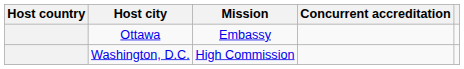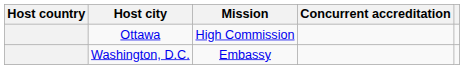Ottawa | Mission: Embassy -> High Commission
Washington, D.C. | Mission: High Commission -> Embassy
